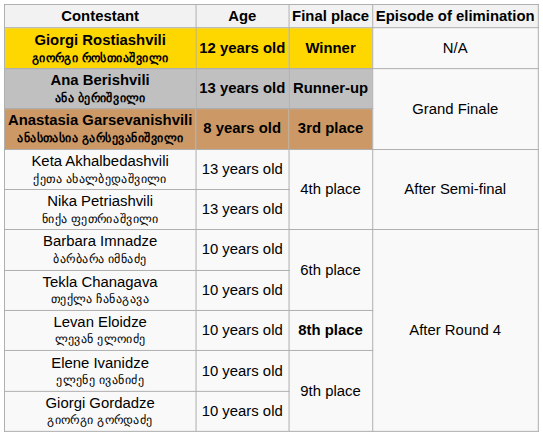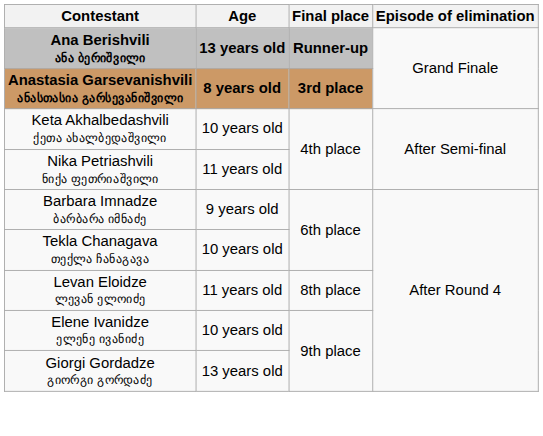- row: Giorgi Rostiashvili გიორგი როსთიაშვილი | 12 years old | Winner | N/A
Keta Akhalbedashvili ქეთა ახალბედაშვილი | Age: 13 years old -> 10 years old
Nika Petriashvili ნიქა ფეთრიაშვილი | Age: 13 years old -> 11 years old
Barbara Imnadze ბარბარა იმნაძე | Age: 10 years old -> 9 years old
Levan Eloidze ლევან ელოიძე | Age: 10 years old -> 11 years old
Levan Eloidze ლევან ელოიძე | Final place: bold -> normal
Giorgi Gordadze გიორგი გორდაძე | Age: 10 years old -> 13 years old
